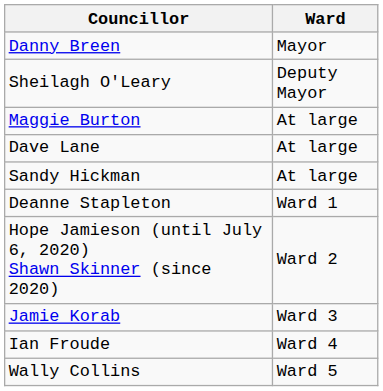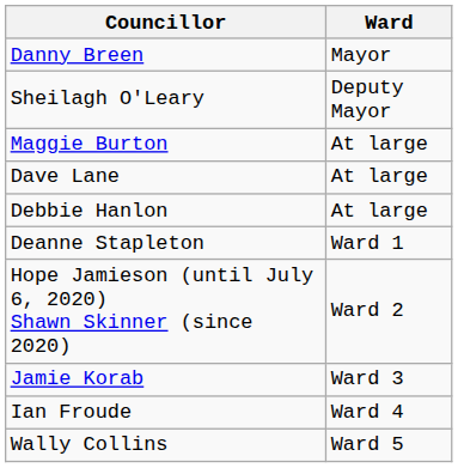- row: Sandy Hickman | At large
+ row: Debbie Hanlon | At large
